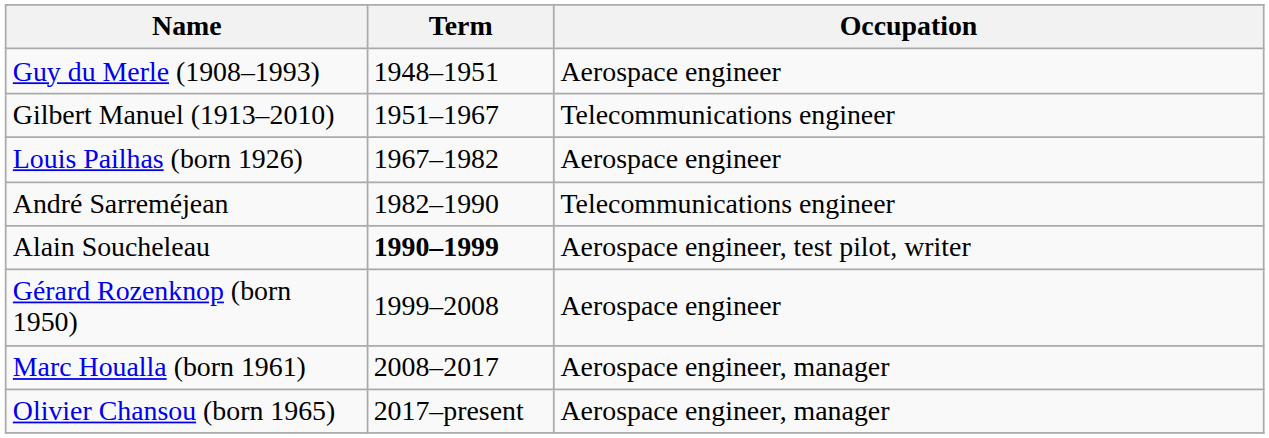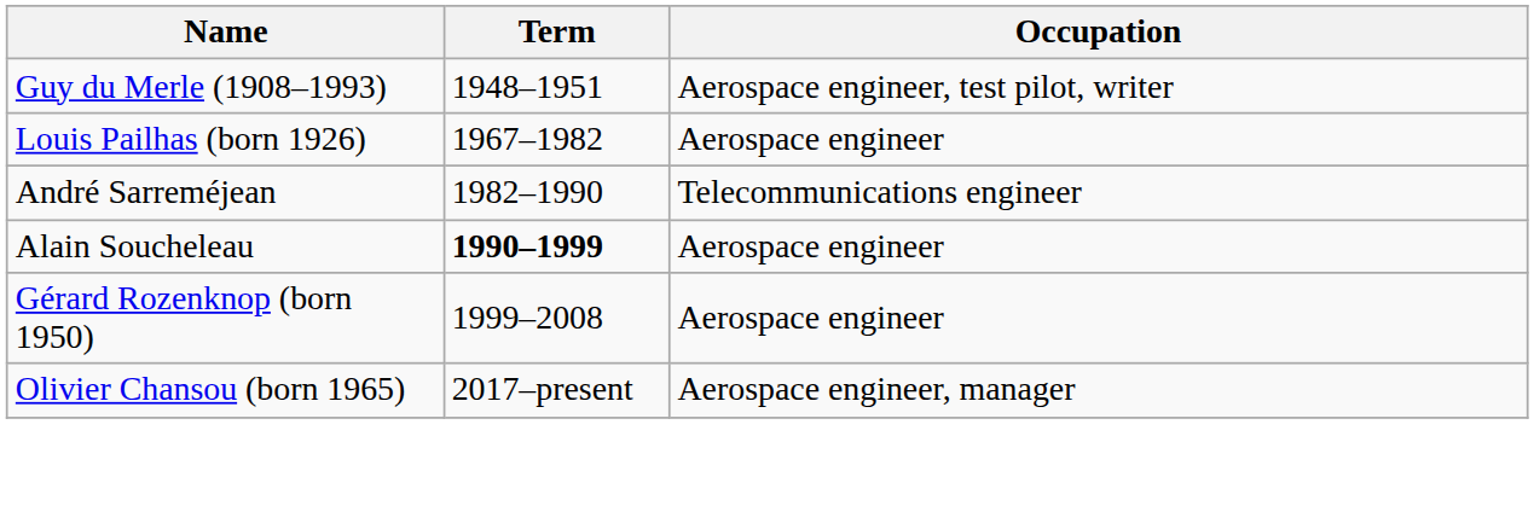Guy du Merle (1908–1993) | Occupation: Aerospace engineer -> Aerospace engineer, test pilot, writer
- row: Gilbert Manuel (1913–2010) | 1951–1967 | Telecommunications engineer
Alain Soucheleau | Occupation: Aerospace engineer, test pilot, writer -> Aerospace engineer
- row: Marc Houalla (born 1961) | 2008–2017 | Aerospace engineer, manager
